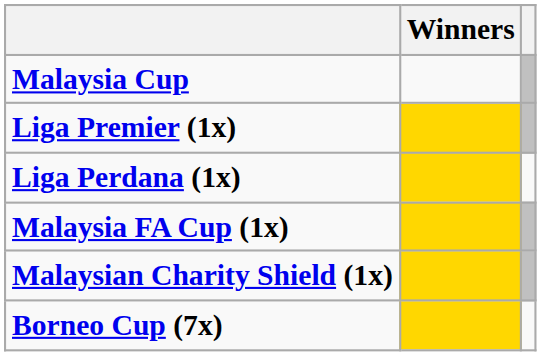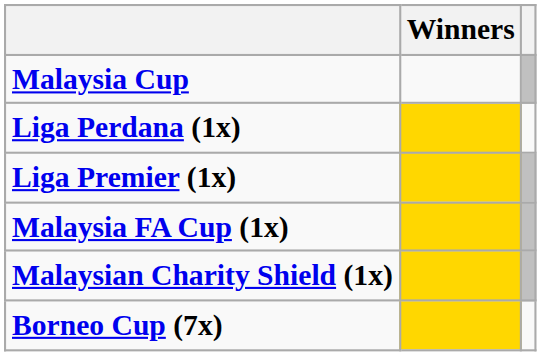rows swapped: Liga Perdana (1x) <-> Liga Premier (1x)
